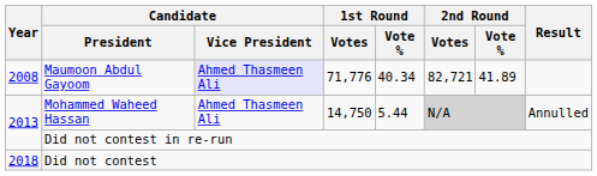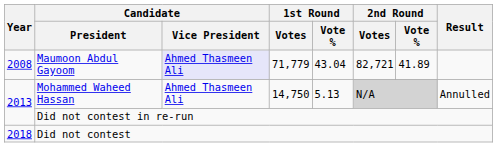Maumoon Abdul Gayoom | 1st Round / Votes: 71,776 -> 71,779
Maumoon Abdul Gayoom | 1st Round / Vote %: 40.34 -> 43.04
Mohammed Waheed Hassan | 1st Round / Vote %: 5.44 -> 5.13
